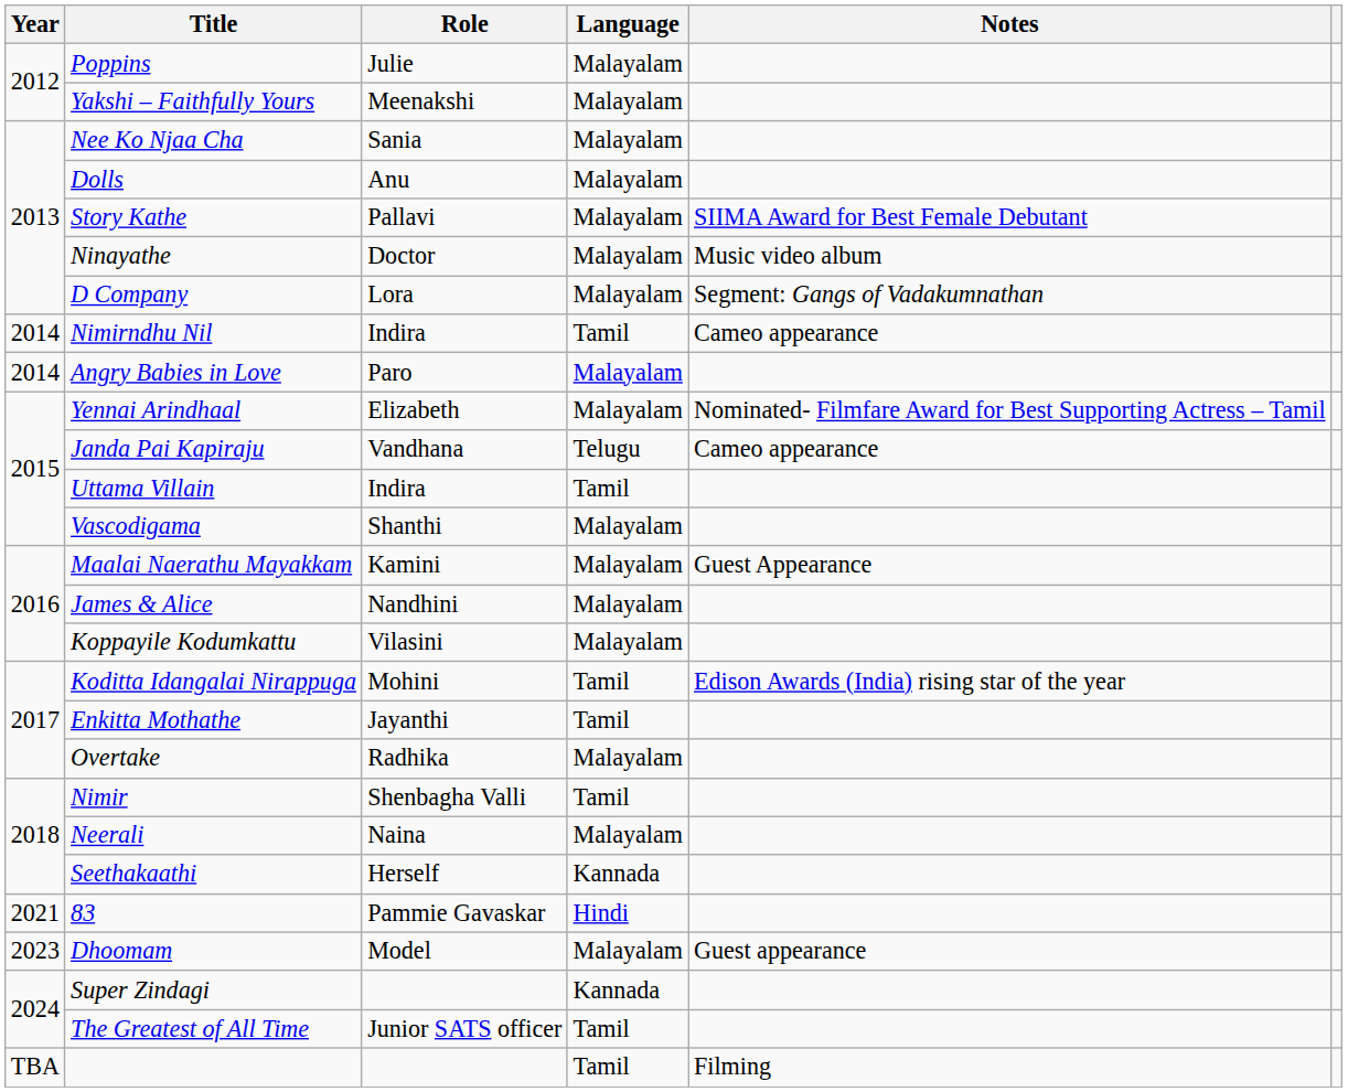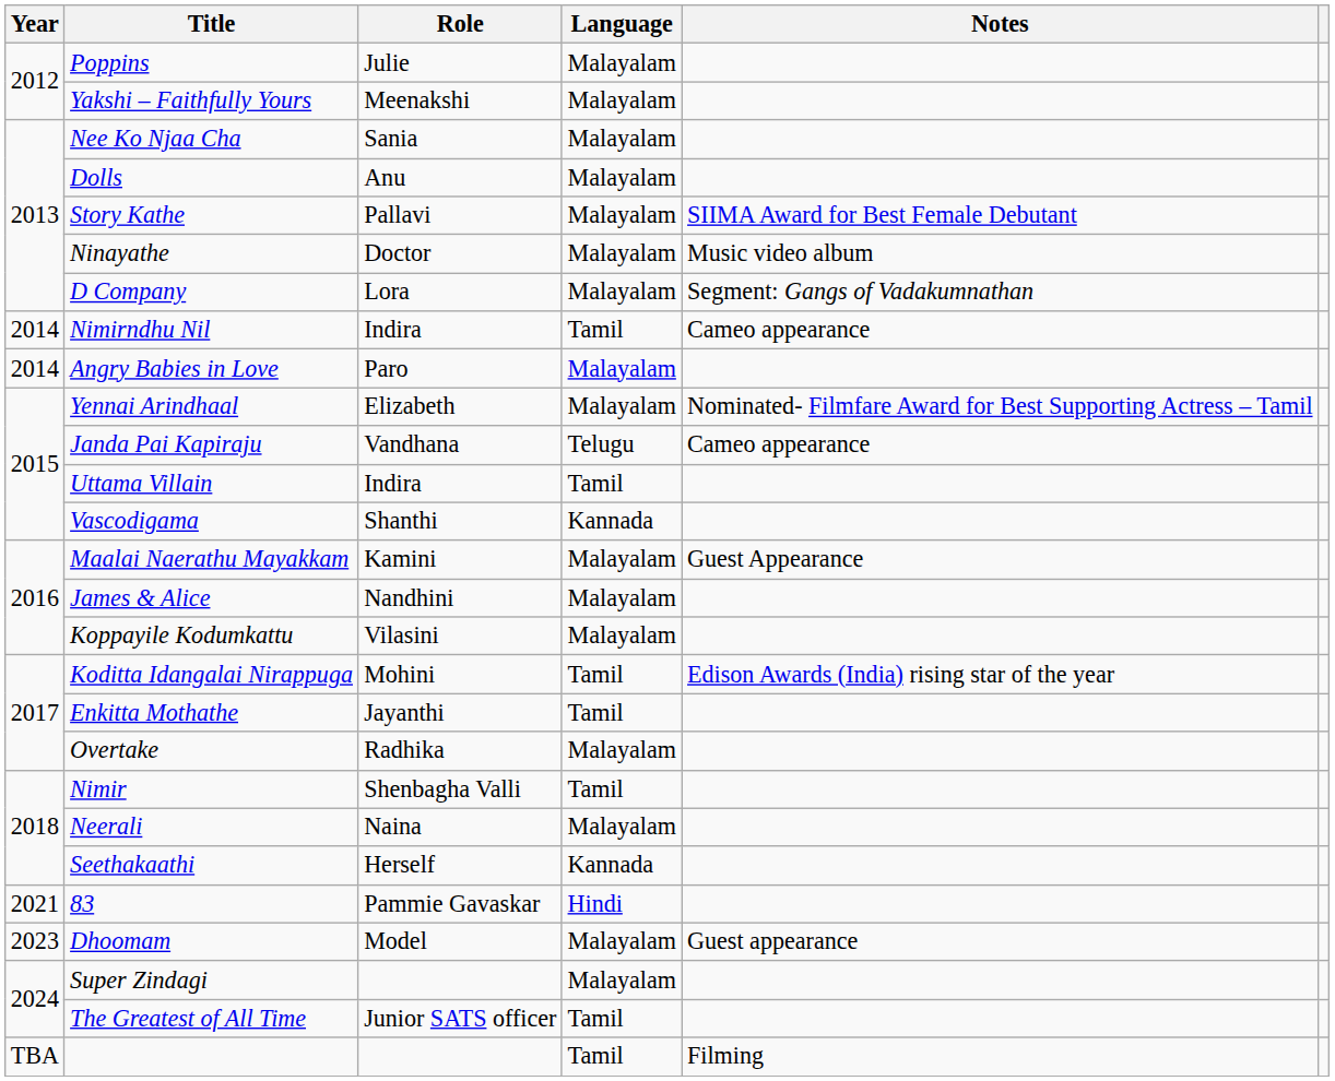Vascodigama | Language: Malayalam -> Kannada
Super Zindagi | Language: Kannada -> Malayalam
